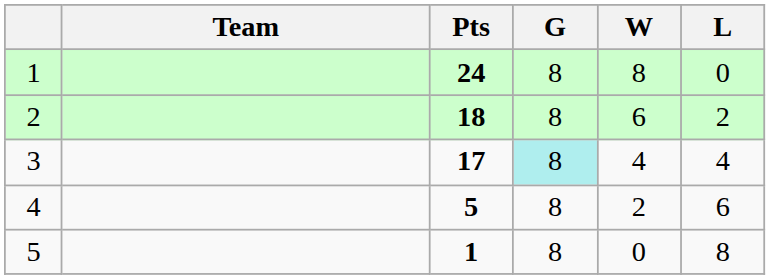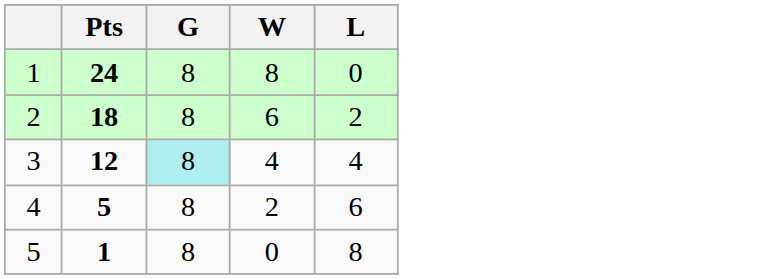- column: Team
3 | Pts: 17 -> 12
